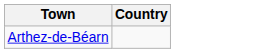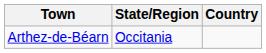+ column: State/Region | Occitania
